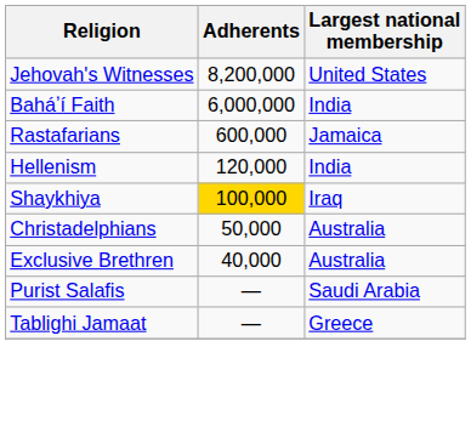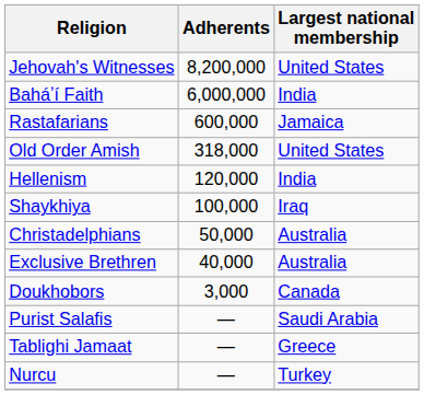+ row: Old Order Amish | 318,000 | United States
Shaykhiya | Adherents: gold background -> no background
+ row: Doukhobors | 3,000 | Canada
+ row: Nurcu | — | Turkey
